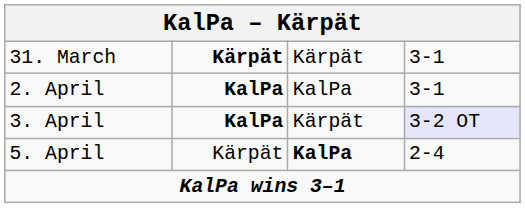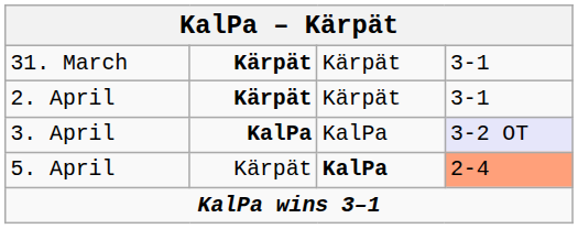2. April | column 2: KalPa -> Kärpät
2. April | column 3: KalPa -> Kärpät
3. April | column 3: Kärpät -> KalPa
5. April | column 4: no background -> lightsalmon background
